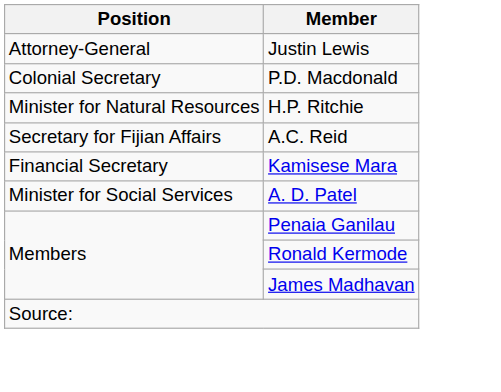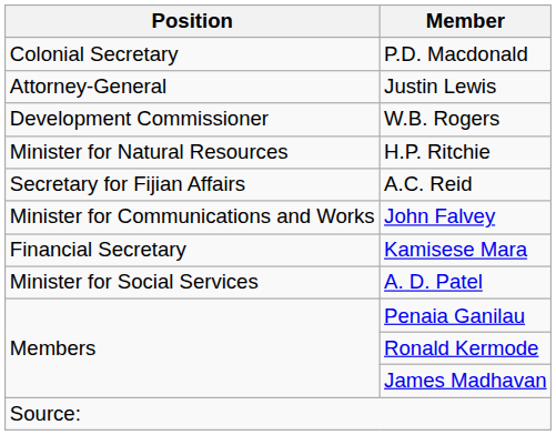rows swapped: Justin Lewis <-> P.D. Macdonald
+ row: Development Commissioner | W.B. Rogers
+ row: Minister for Communications and Works | John Falvey
